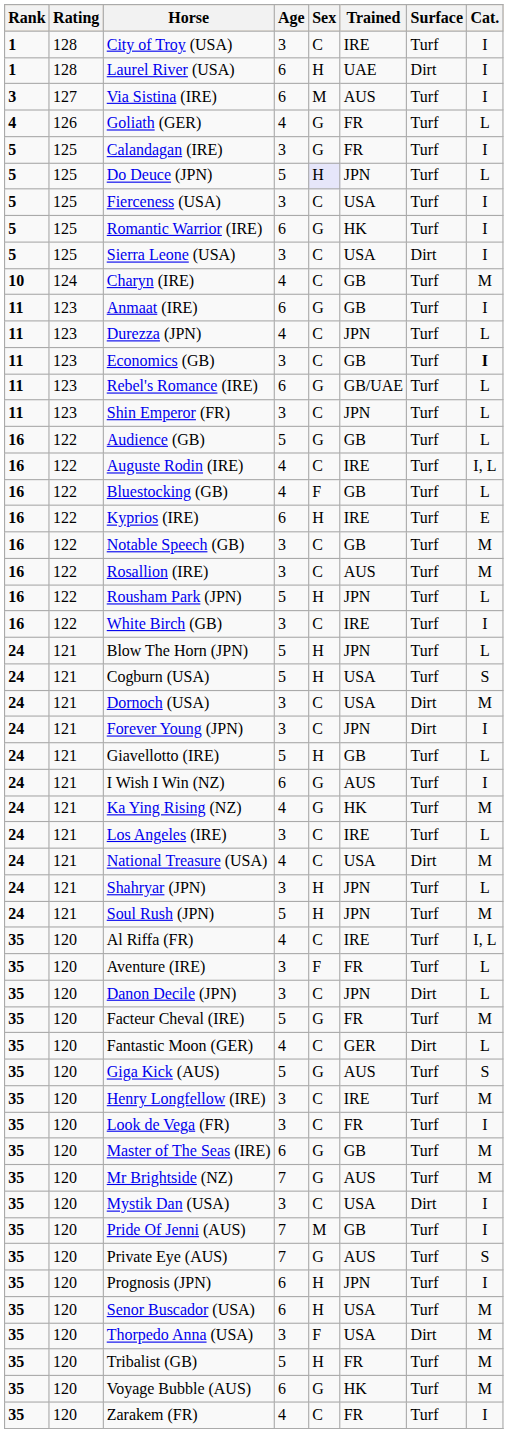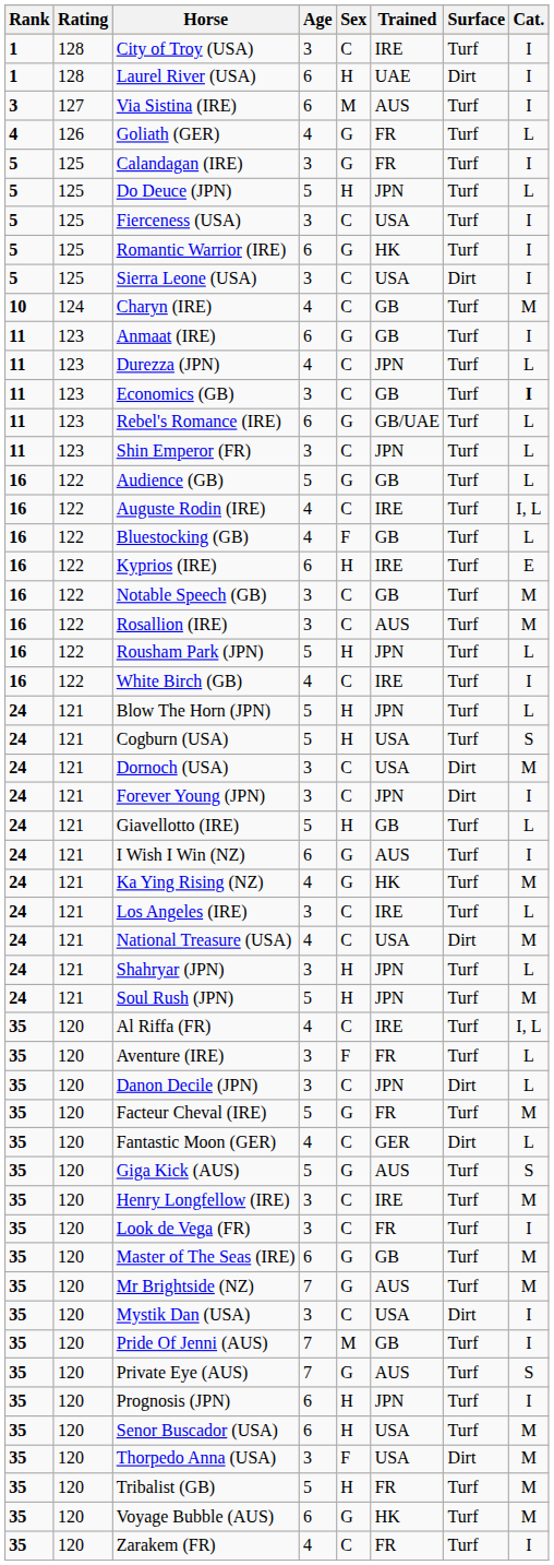Do Deuce (JPN) | Sex: lavender background -> no background
White Birch (GB) | Age: 3 -> 4
